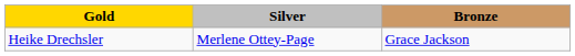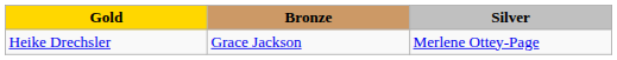columns swapped: Silver <-> Bronze
